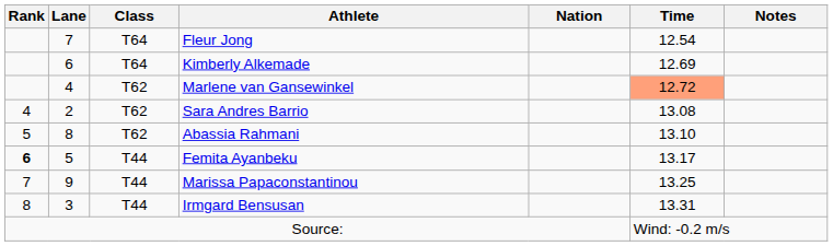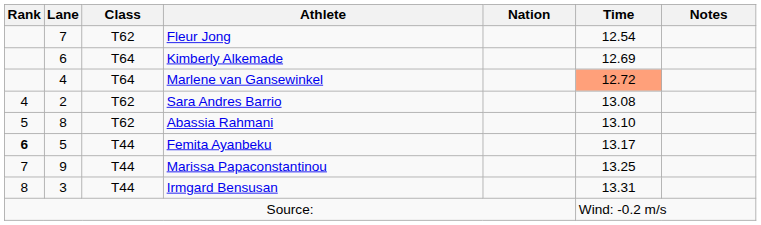Fleur Jong | Class: T64 -> T62
Marlene van Gansewinkel | Class: T62 -> T64
